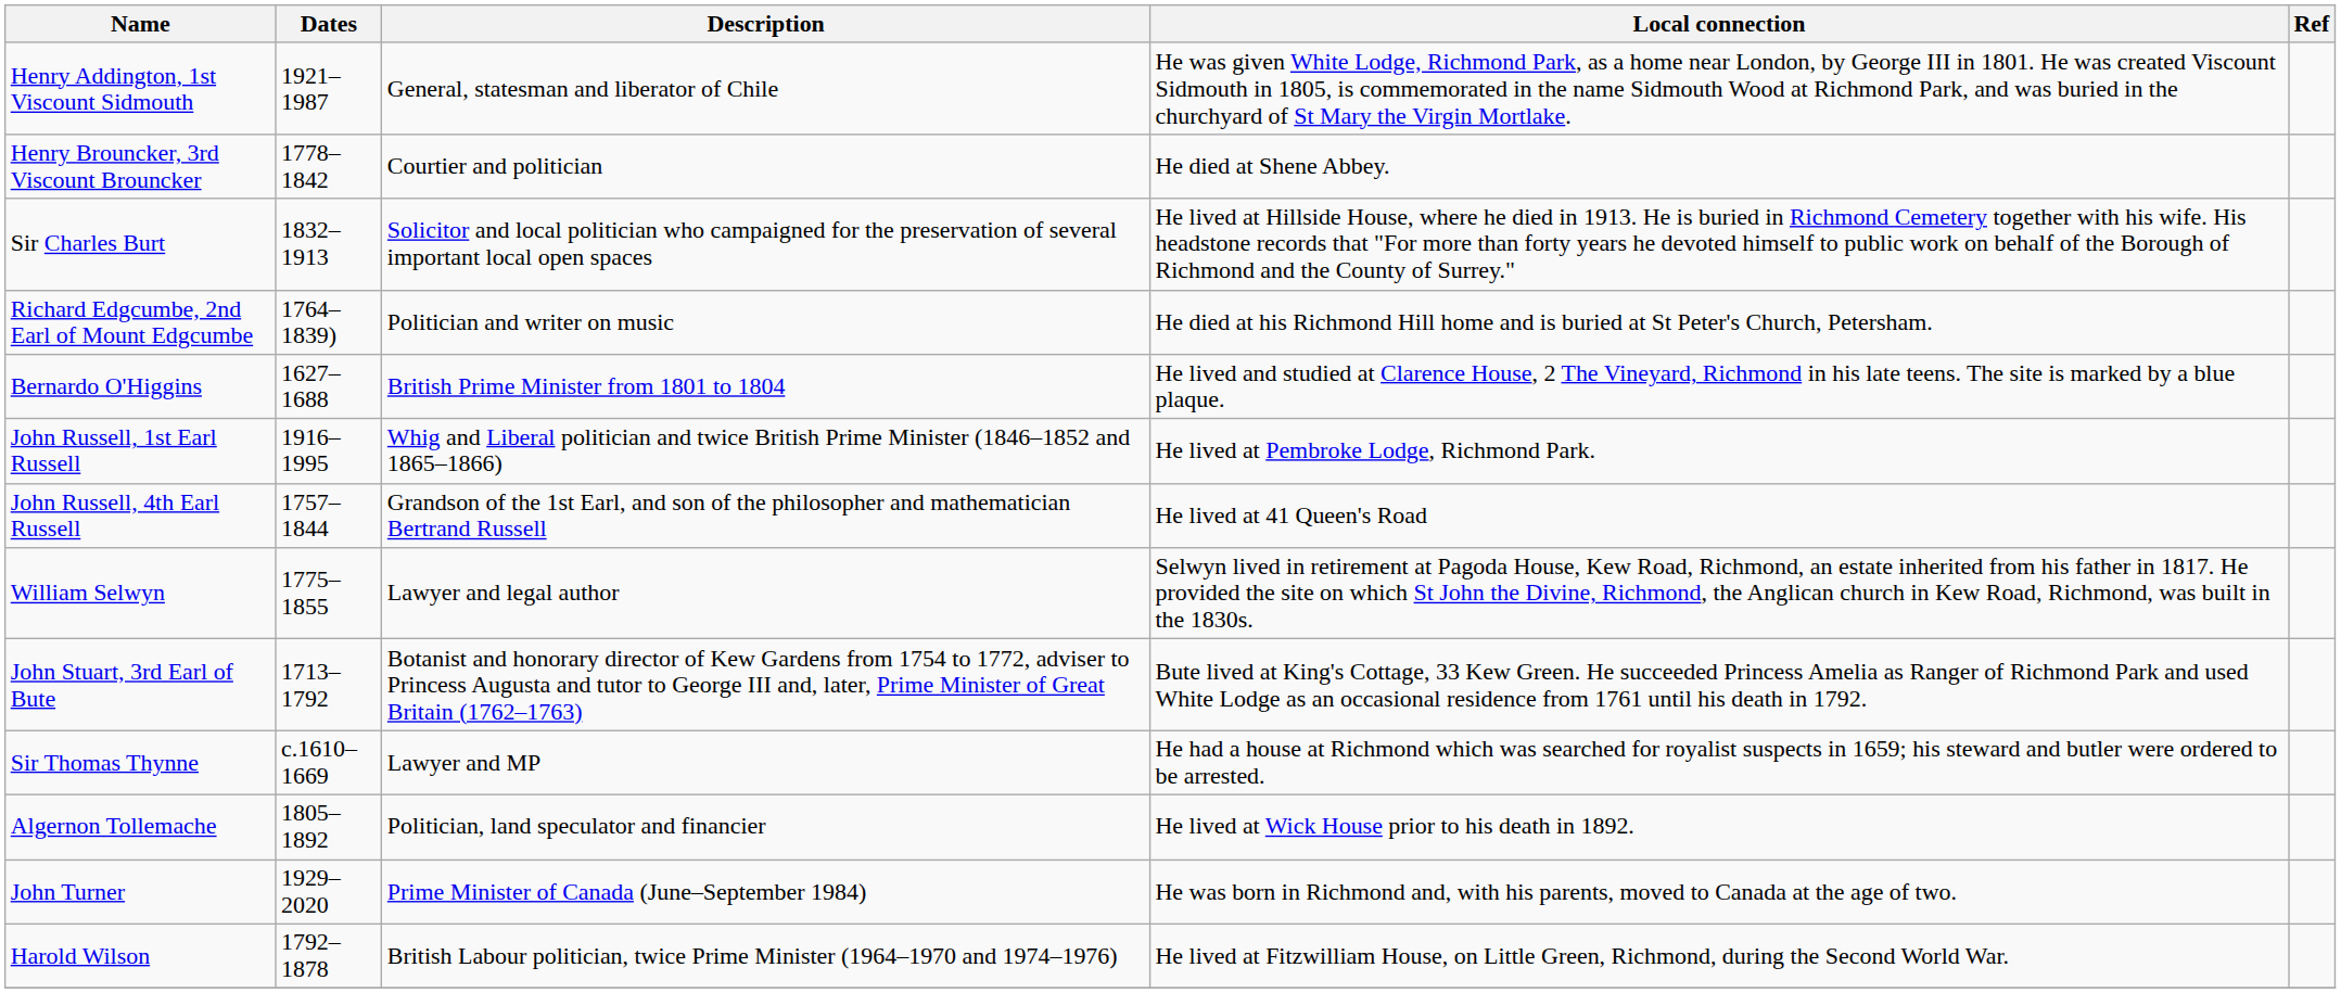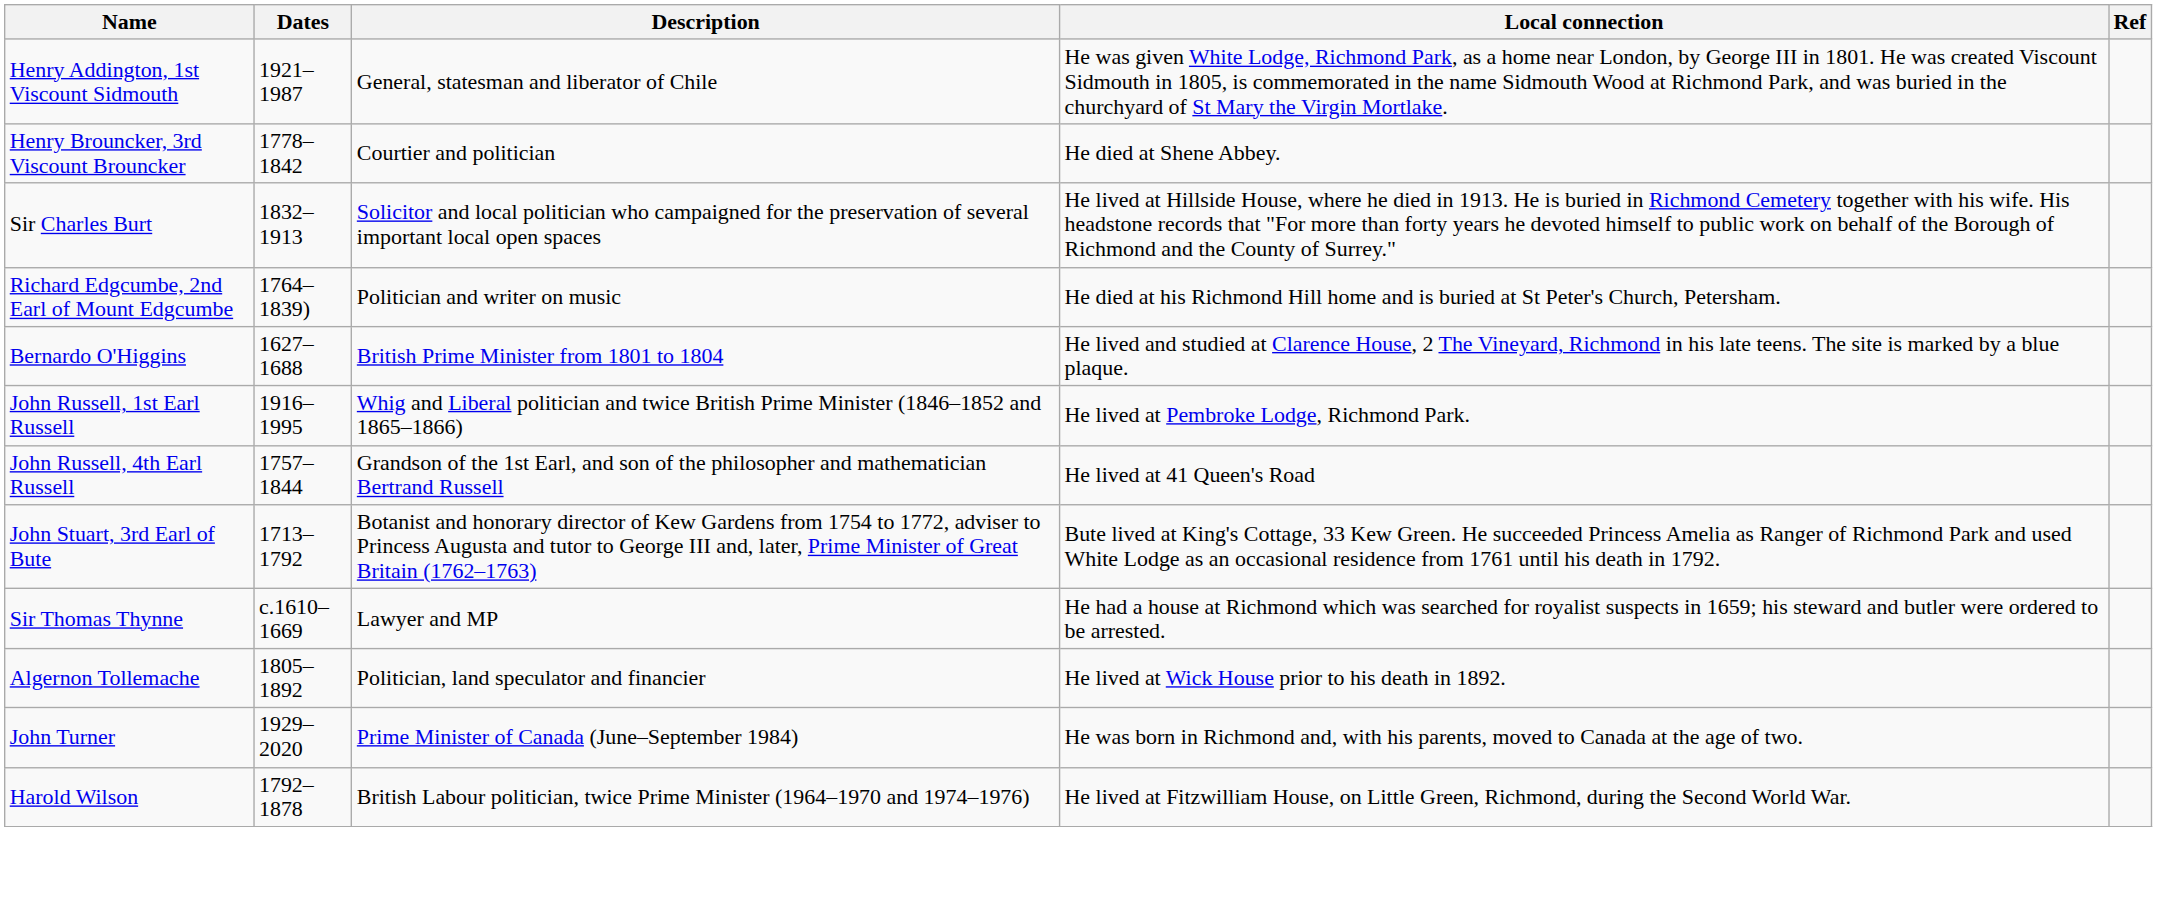- row: William Selwyn | 1775–1855 | Lawyer and legal author | Selwyn lived in retirement at Pagoda House, Kew Road, Richmond, an estate inherited from his father in 1817. He provided the site on which St John the Divine, Richmond, the Anglican church in Kew Road, Richmond, was built in the 1830s.
